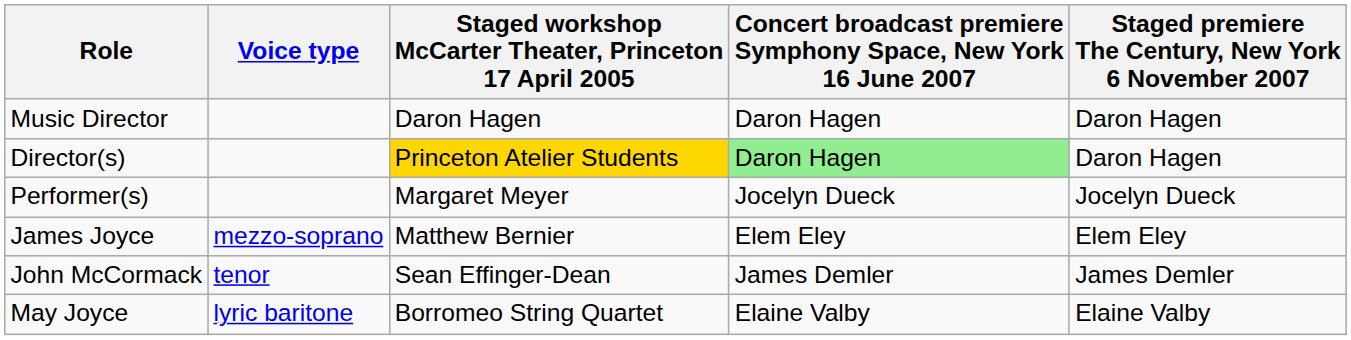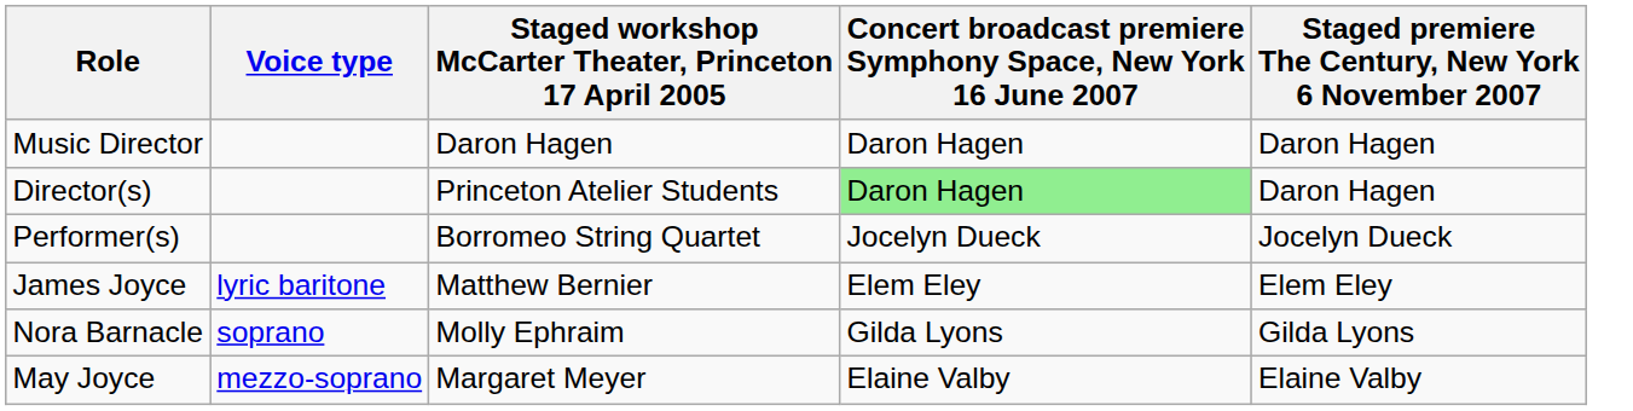Director(s) | Staged workshop McCarter Theater, Princeton 17 April 2005: gold background -> no background
Performer(s) | Staged workshop McCarter Theater, Princeton 17 April 2005: Margaret Meyer -> Borromeo String Quartet
James Joyce | Voice type: mezzo-soprano -> lyric baritone
- row: John McCormack | tenor | Sean Effinger-Dean | James Demler | James Demler
+ row: Nora Barnacle | soprano | Molly Ephraim | Gilda Lyons | Gilda Lyons
May Joyce | Voice type: lyric baritone -> mezzo-soprano
May Joyce | Staged workshop McCarter Theater, Princeton 17 April 2005: Borromeo String Quartet -> Margaret Meyer
